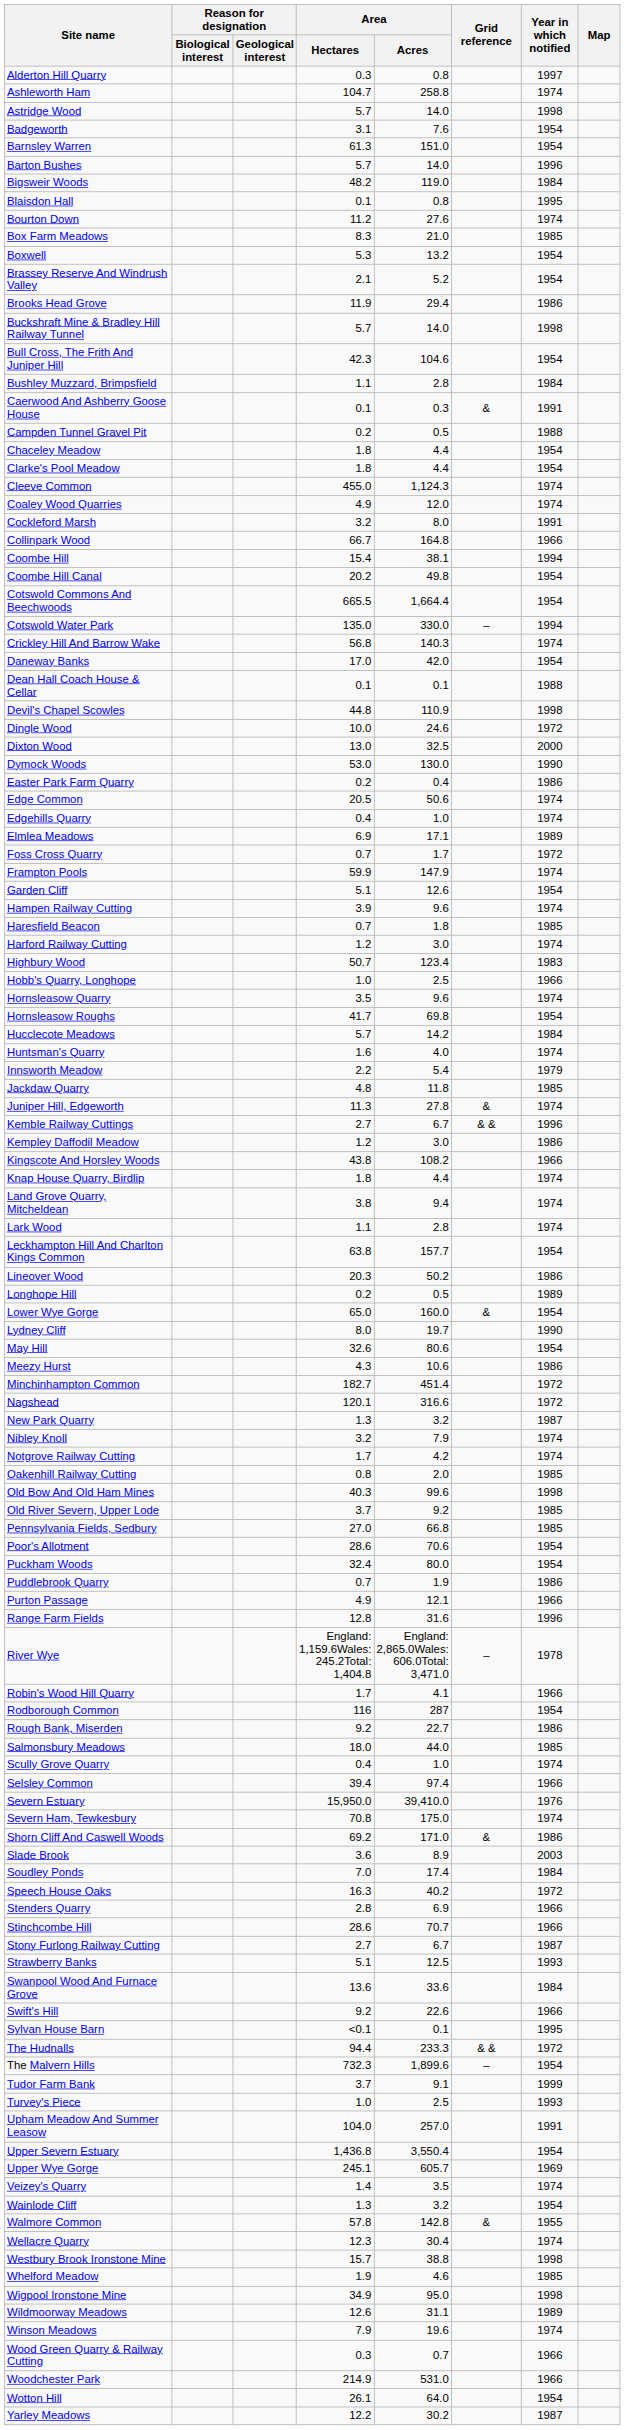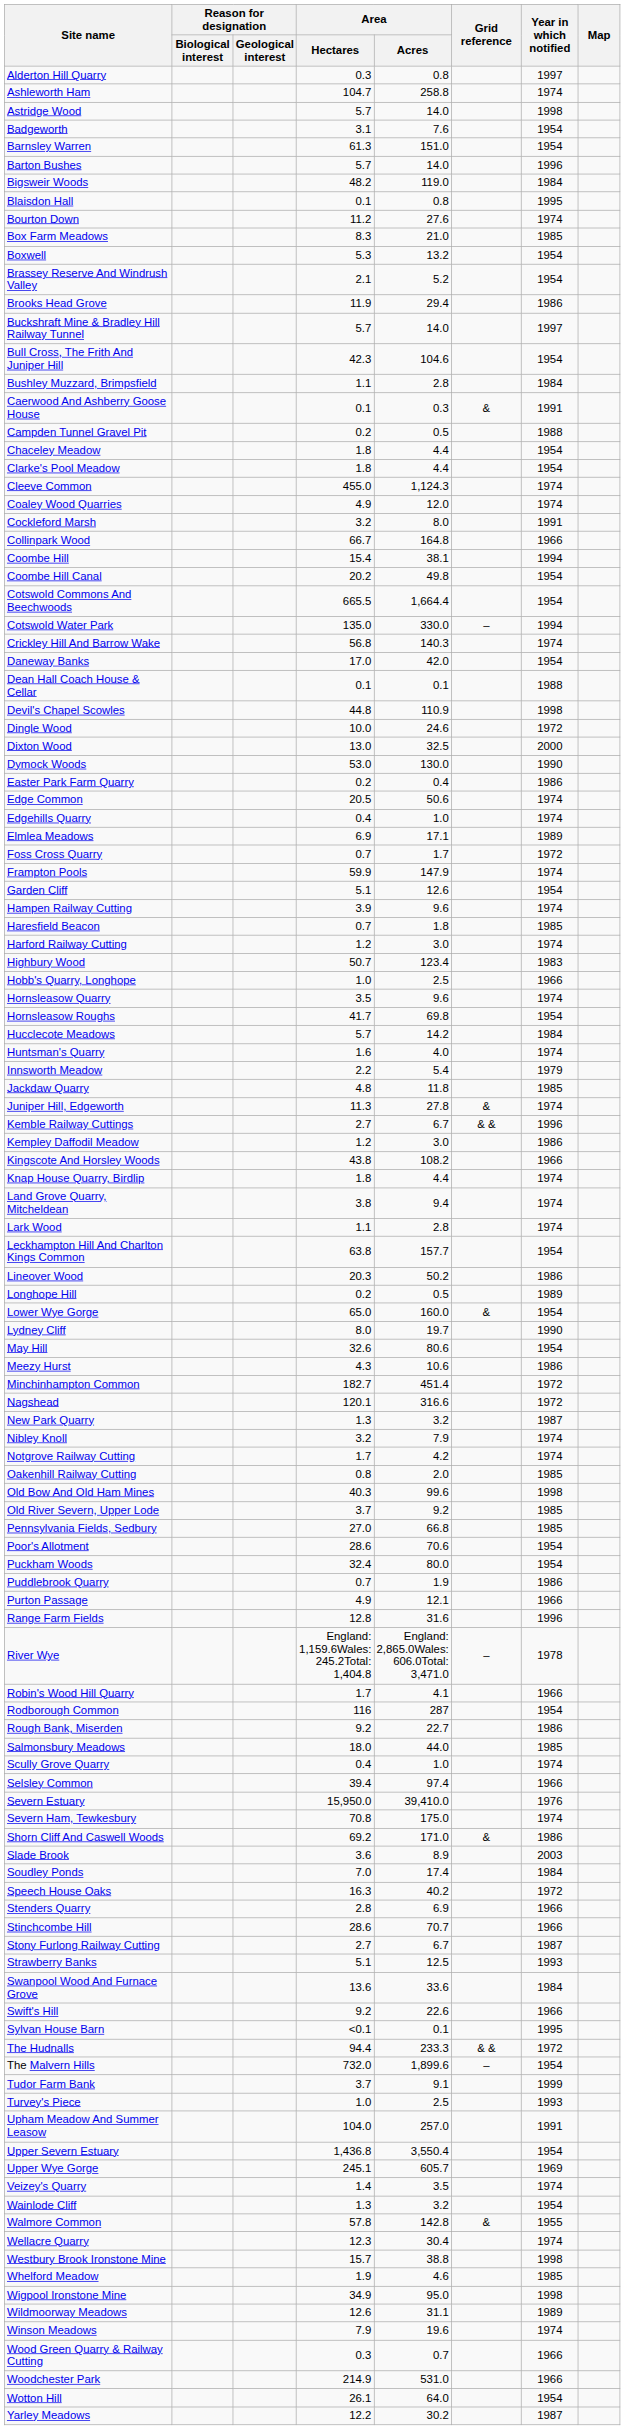Buckshraft Mine & Bradley Hill Railway Tunnel | Year in which notified: 1998 -> 1997
The Malvern Hills | Area / Hectares: 732.3 -> 732.0
